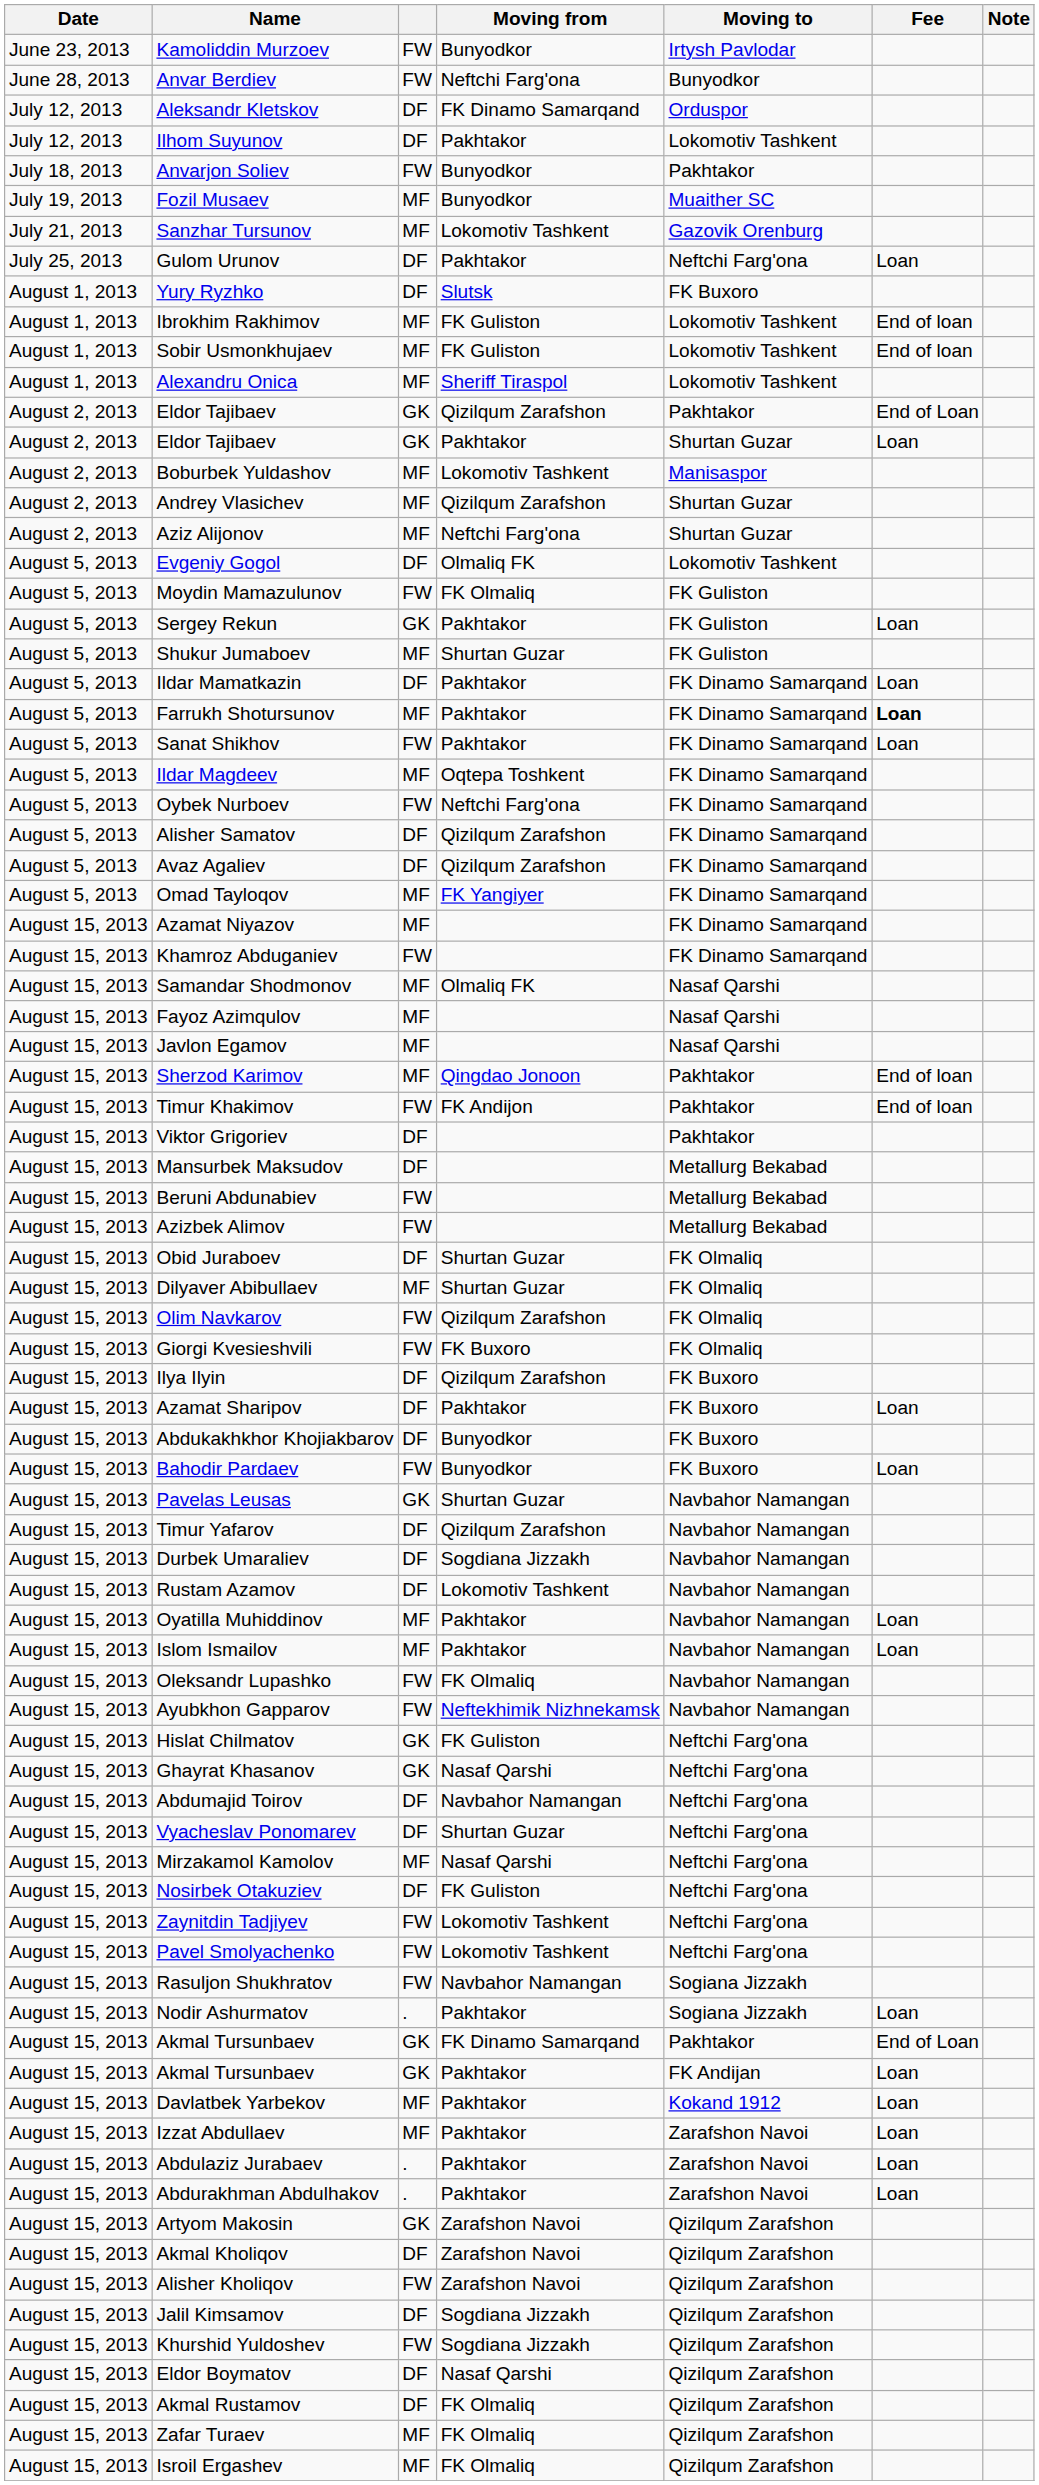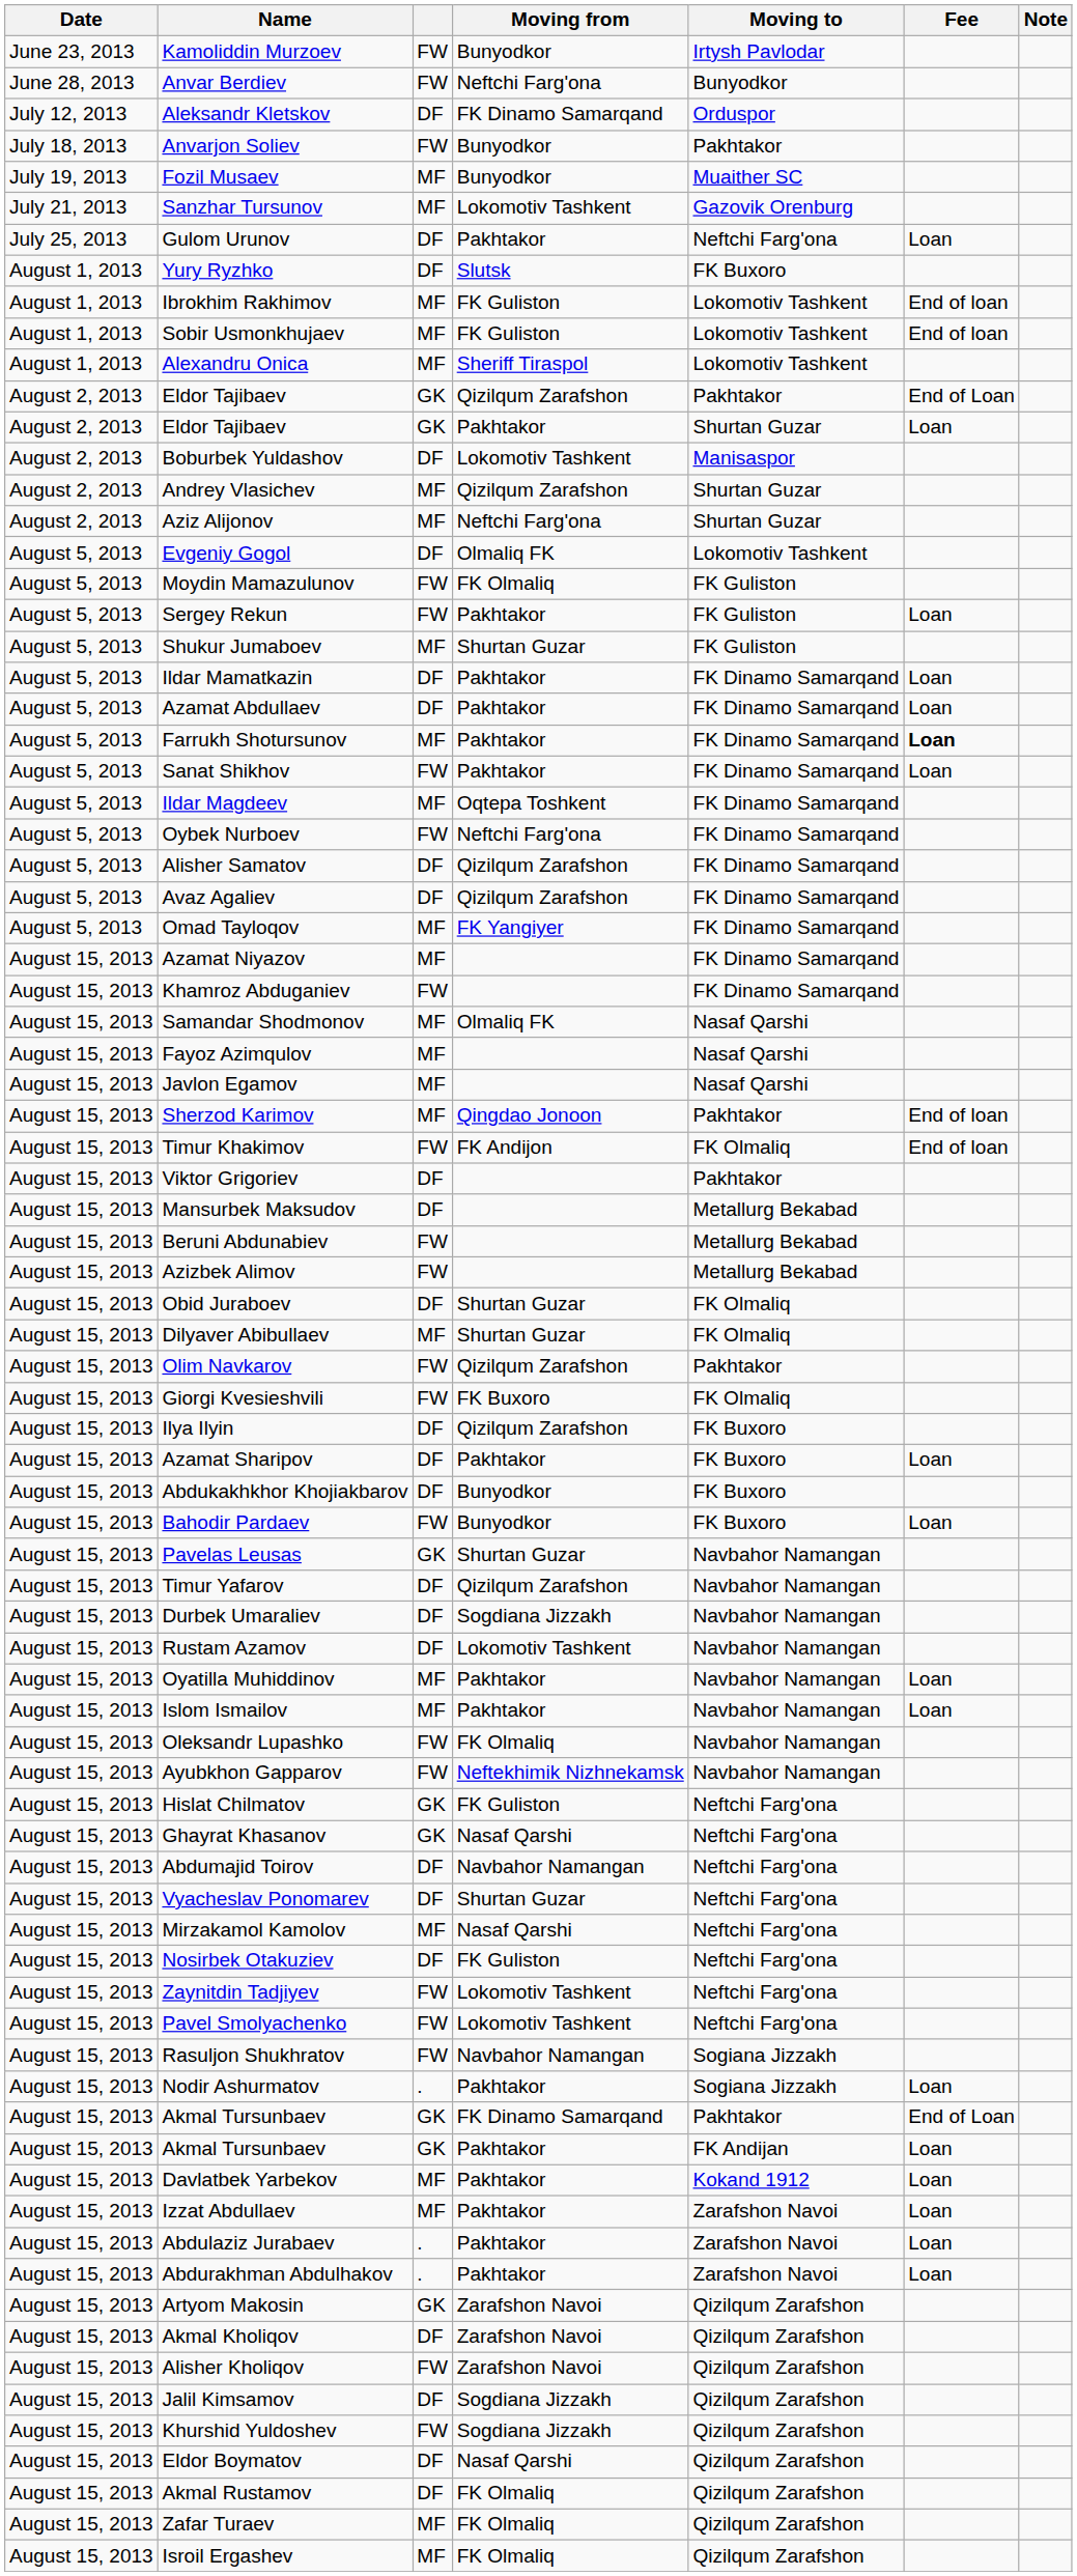- row: July 12, 2013 | Ilhom Suyunov | DF | Pakhtakor | Lokomotiv Tashkent
Boburbek Yuldashov | column 3: MF -> DF
Sergey Rekun | column 3: GK -> FW
+ row: August 5, 2013 | Azamat Abdullaev | DF | Pakhtakor | FK Dinamo Samarqand | Loan
Timur Khakimov | Moving to: Pakhtakor -> FK Olmaliq
Olim Navkarov | Moving to: FK Olmaliq -> Pakhtakor
